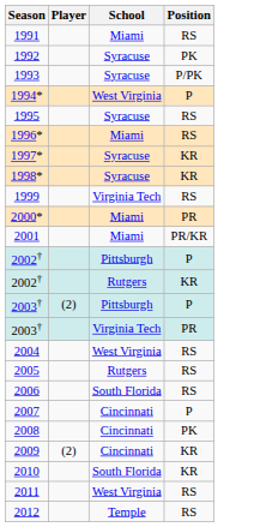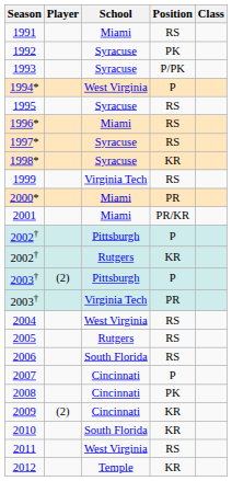+ column: Class
1997* | Position: KR -> RS
2012 | Position: RS -> KR
